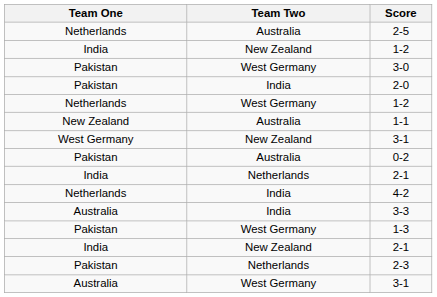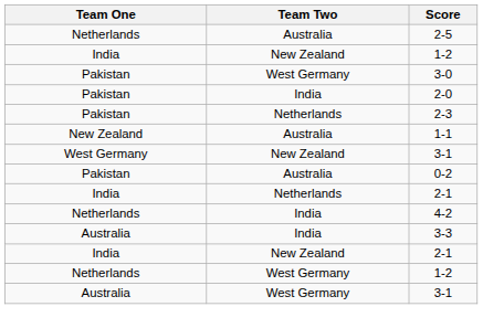rows swapped: Netherlands / 1-2 <-> 2-3
- row: Pakistan | West Germany | 1-3
